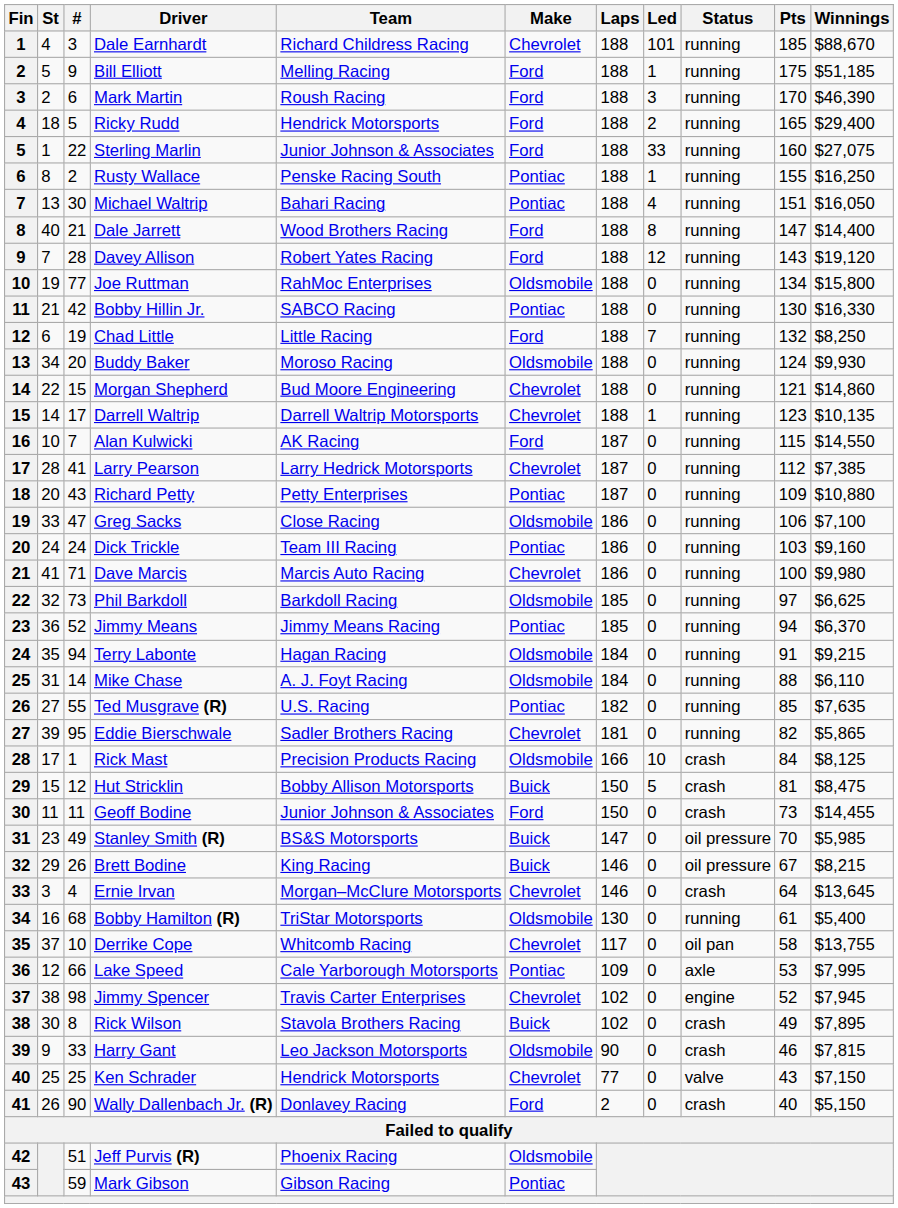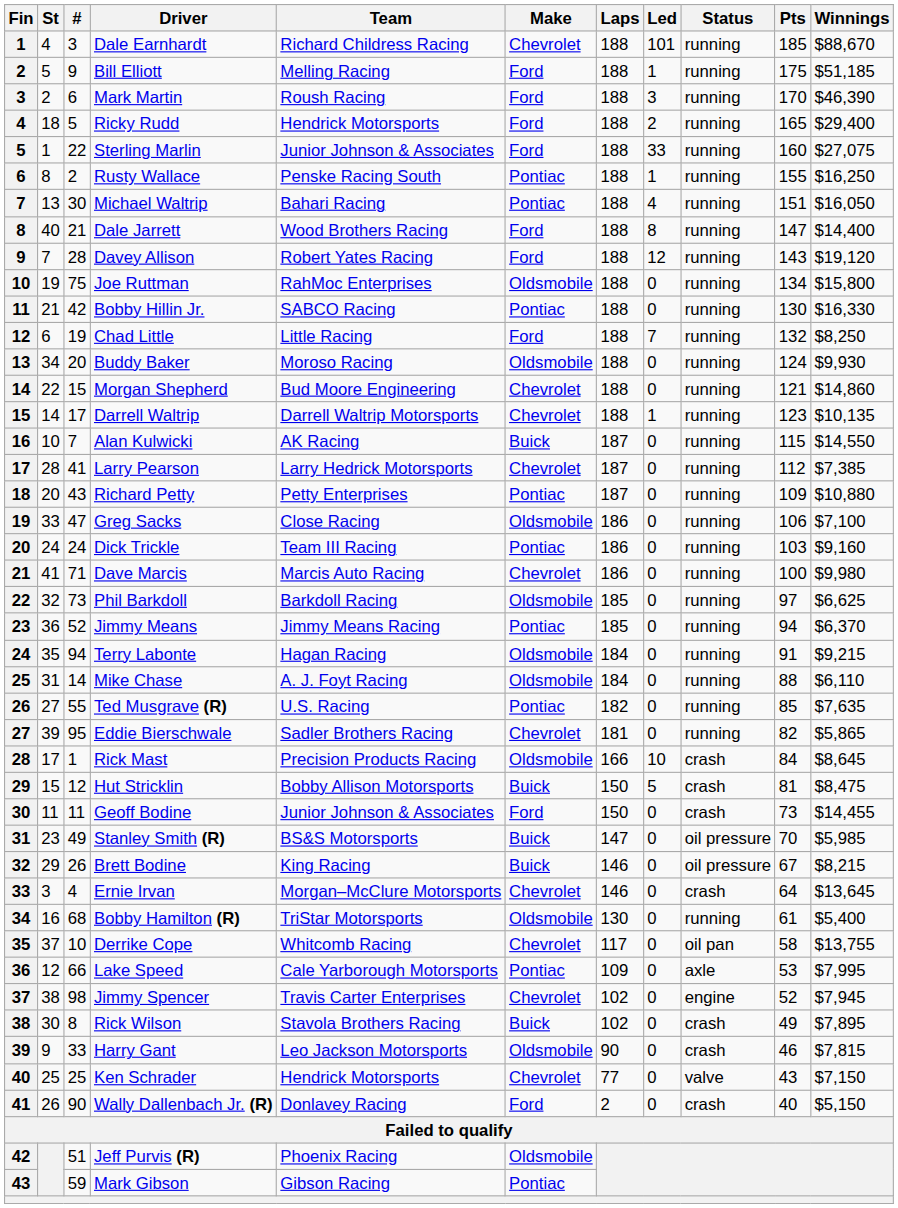Joe Ruttman | #: 77 -> 75
Alan Kulwicki | Make: Ford -> Buick
Rick Mast | Winnings: $8,125 -> $8,645
